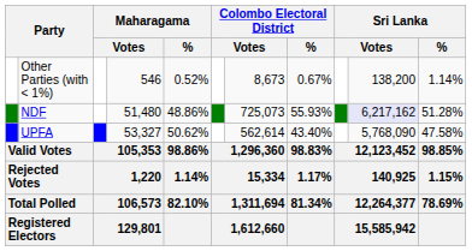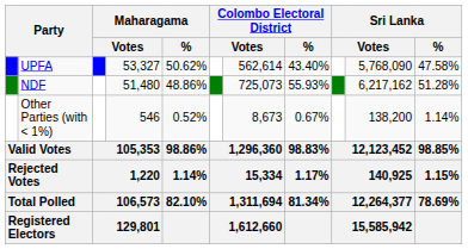rows swapped: UPFA <-> Other Parties (with < 1%)
NDF | column 10: lavender background -> no background
